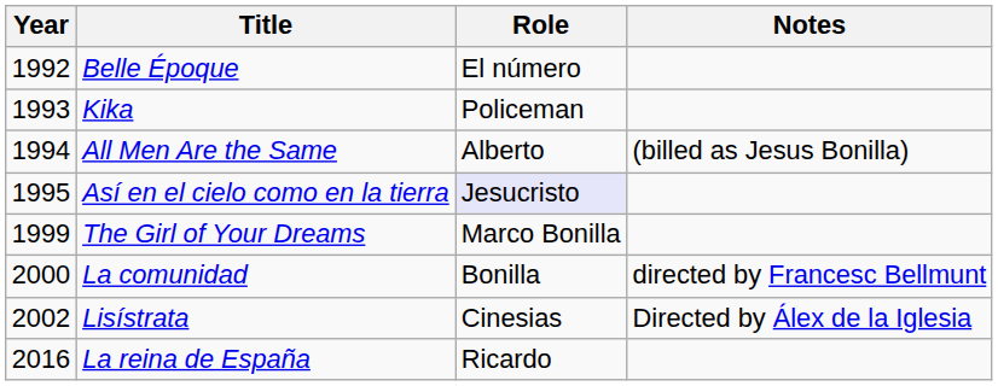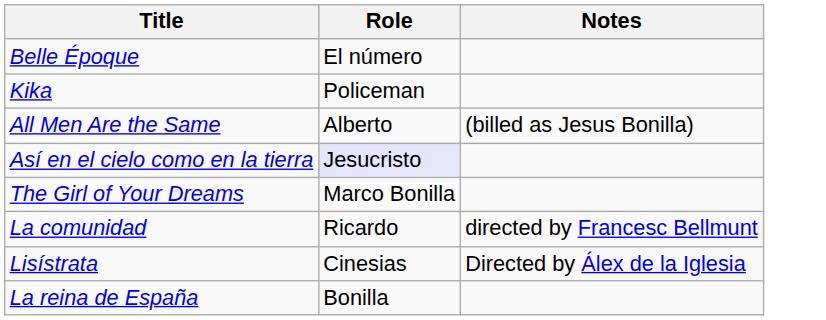- column: Year | 1992 | 1993 | 1994 | 1995 | 1999 | 2000 | 2002 | 2016
La comunidad | Role: Bonilla -> Ricardo
La reina de España | Role: Ricardo -> Bonilla
